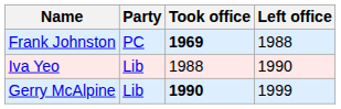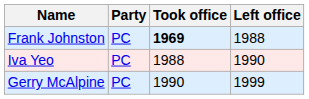Iva Yeo | Party: Lib -> PC
Gerry McAlpine | Party: Lib -> PC
Gerry McAlpine | Took office: bold -> normal
